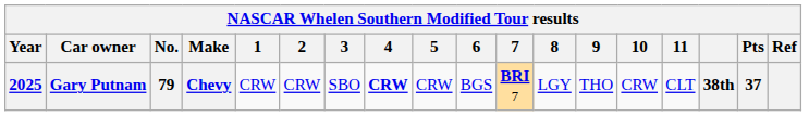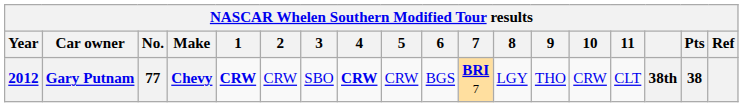Gary Putnam | Year: 2025 -> 2012
Gary Putnam | No.: 79 -> 77
Gary Putnam | 1: normal -> bold
Gary Putnam | Pts: 37 -> 38
